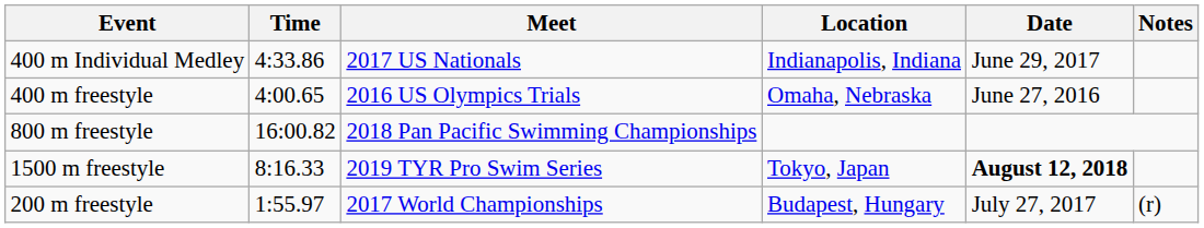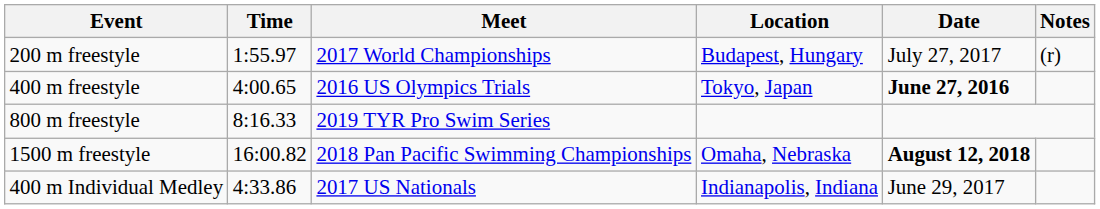rows swapped: 200 m freestyle <-> 400 m Individual Medley
400 m freestyle | Location: Omaha, Nebraska -> Tokyo, Japan
400 m freestyle | Date: normal -> bold
800 m freestyle | Time: 16:00.82 -> 8:16.33
800 m freestyle | Meet: 2018 Pan Pacific Swimming Championships -> 2019 TYR Pro Swim Series
1500 m freestyle | Time: 8:16.33 -> 16:00.82
1500 m freestyle | Meet: 2019 TYR Pro Swim Series -> 2018 Pan Pacific Swimming Championships
1500 m freestyle | Location: Tokyo, Japan -> Omaha, Nebraska
